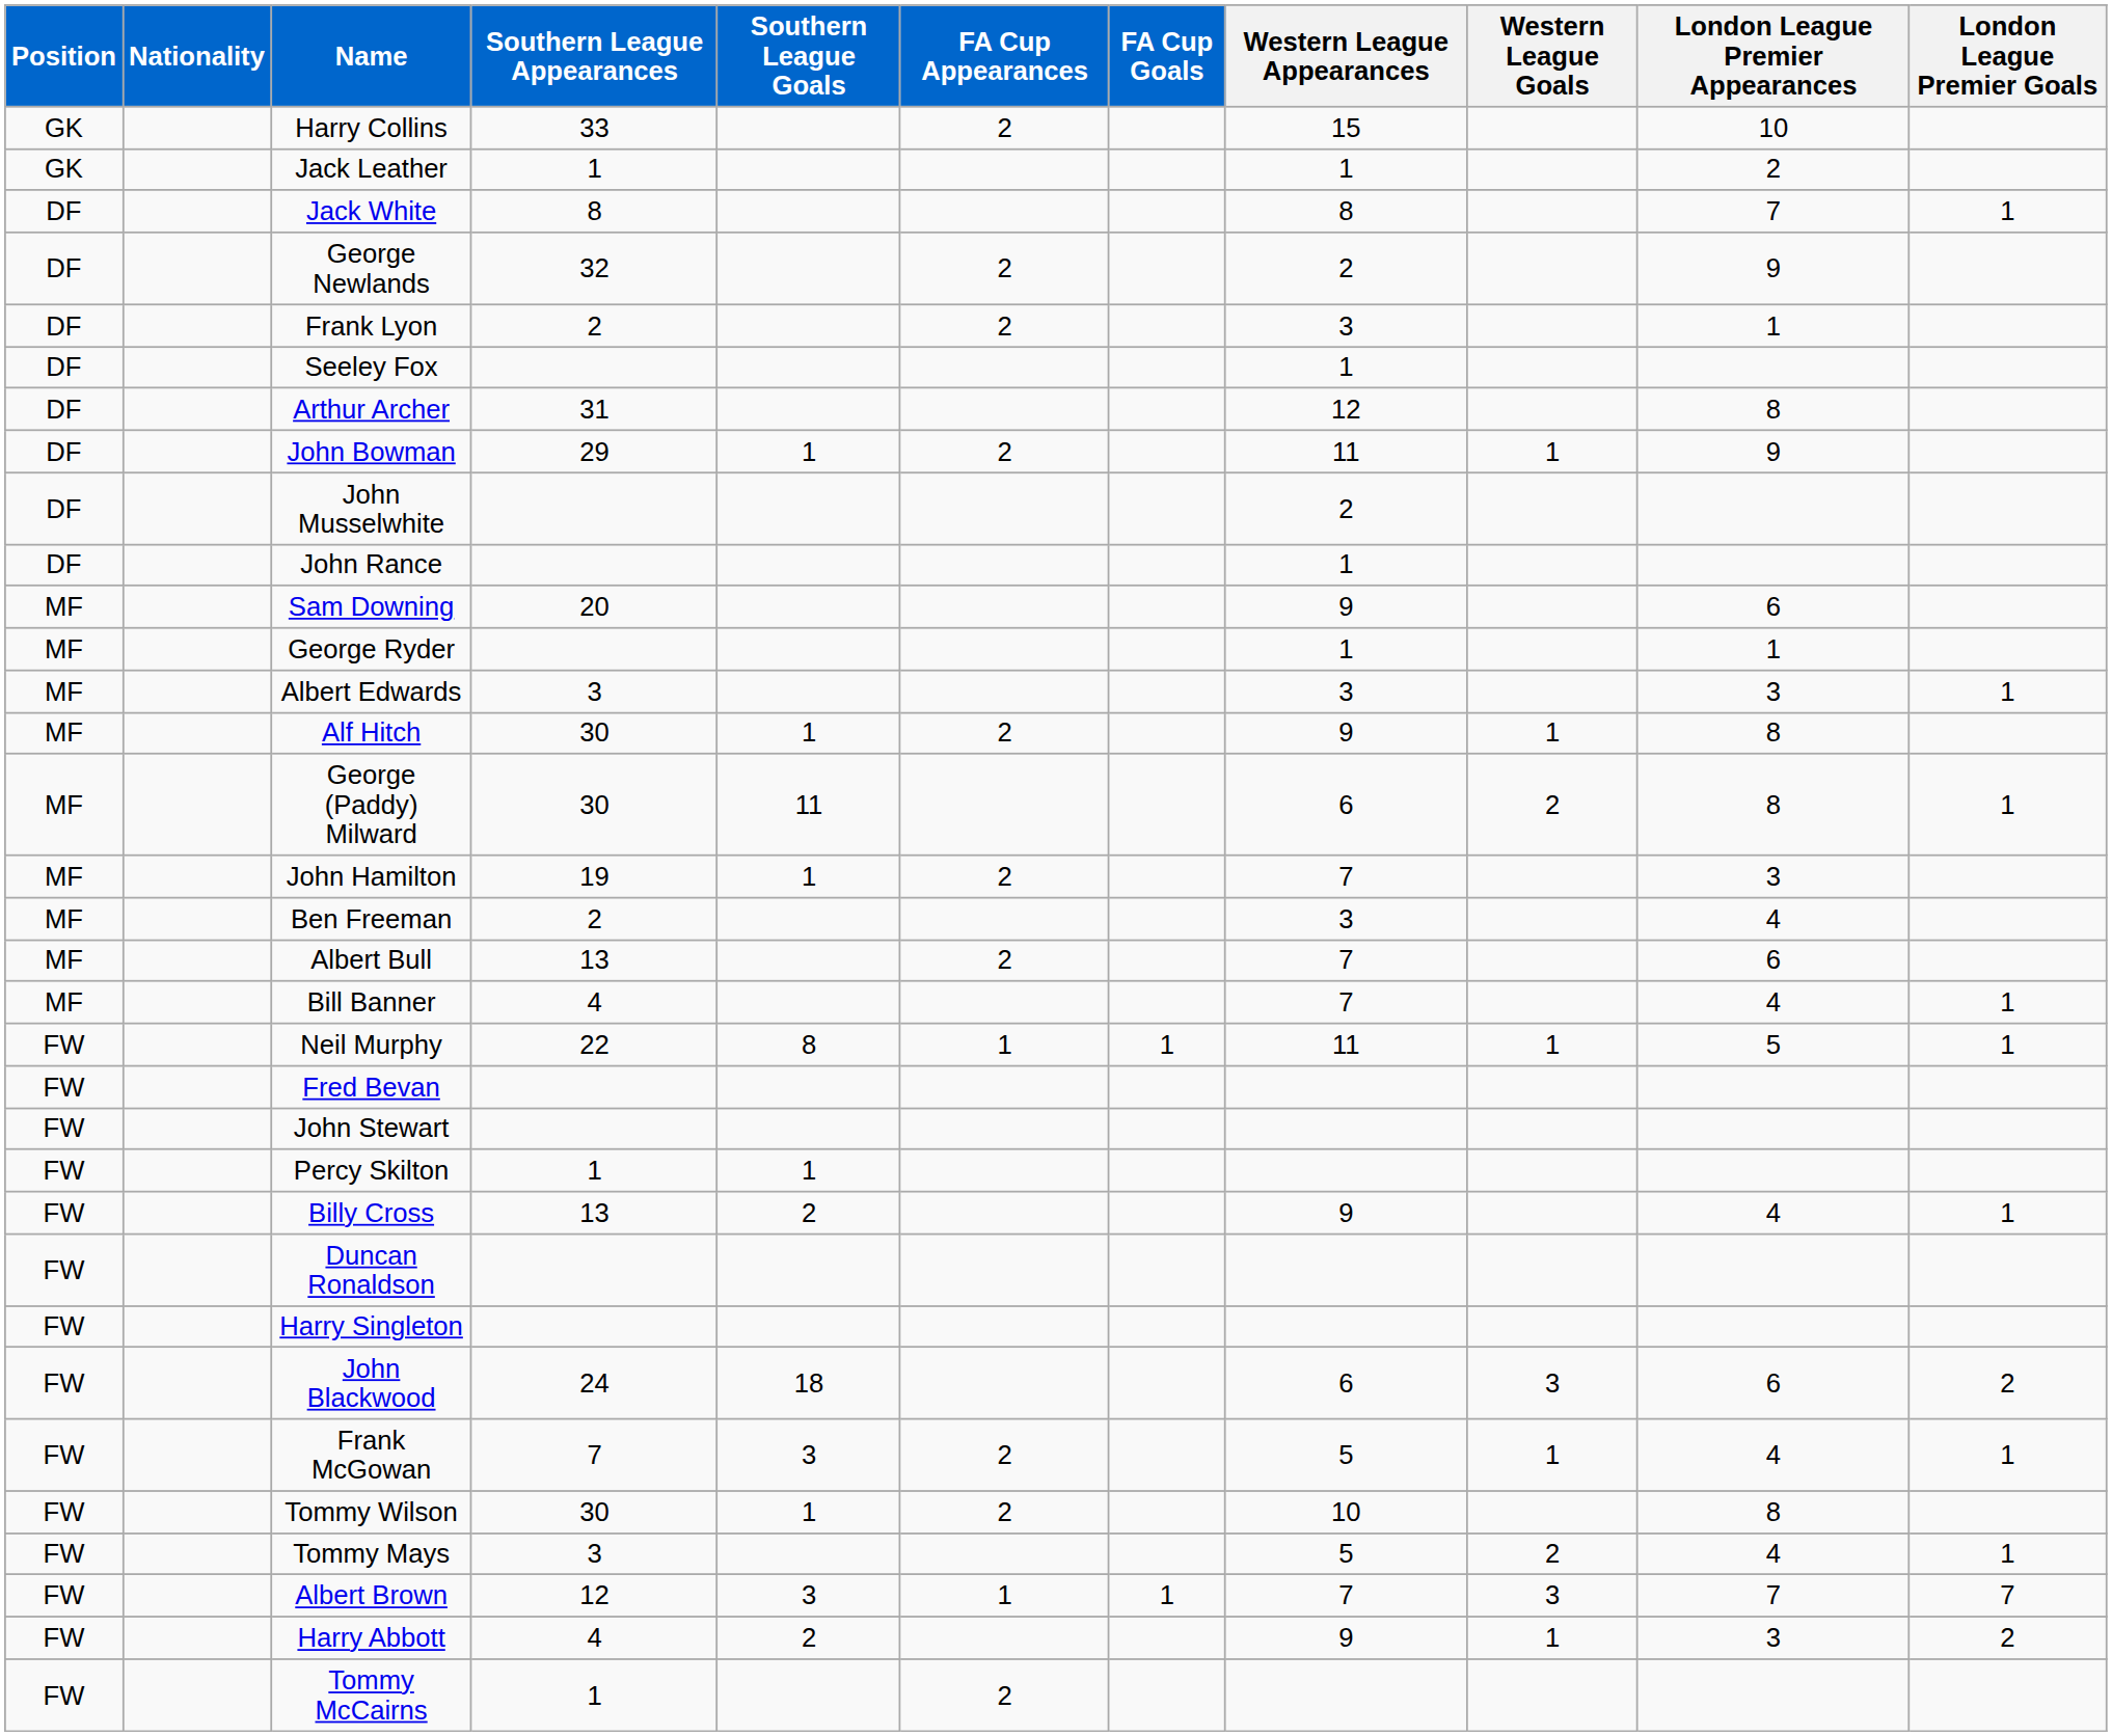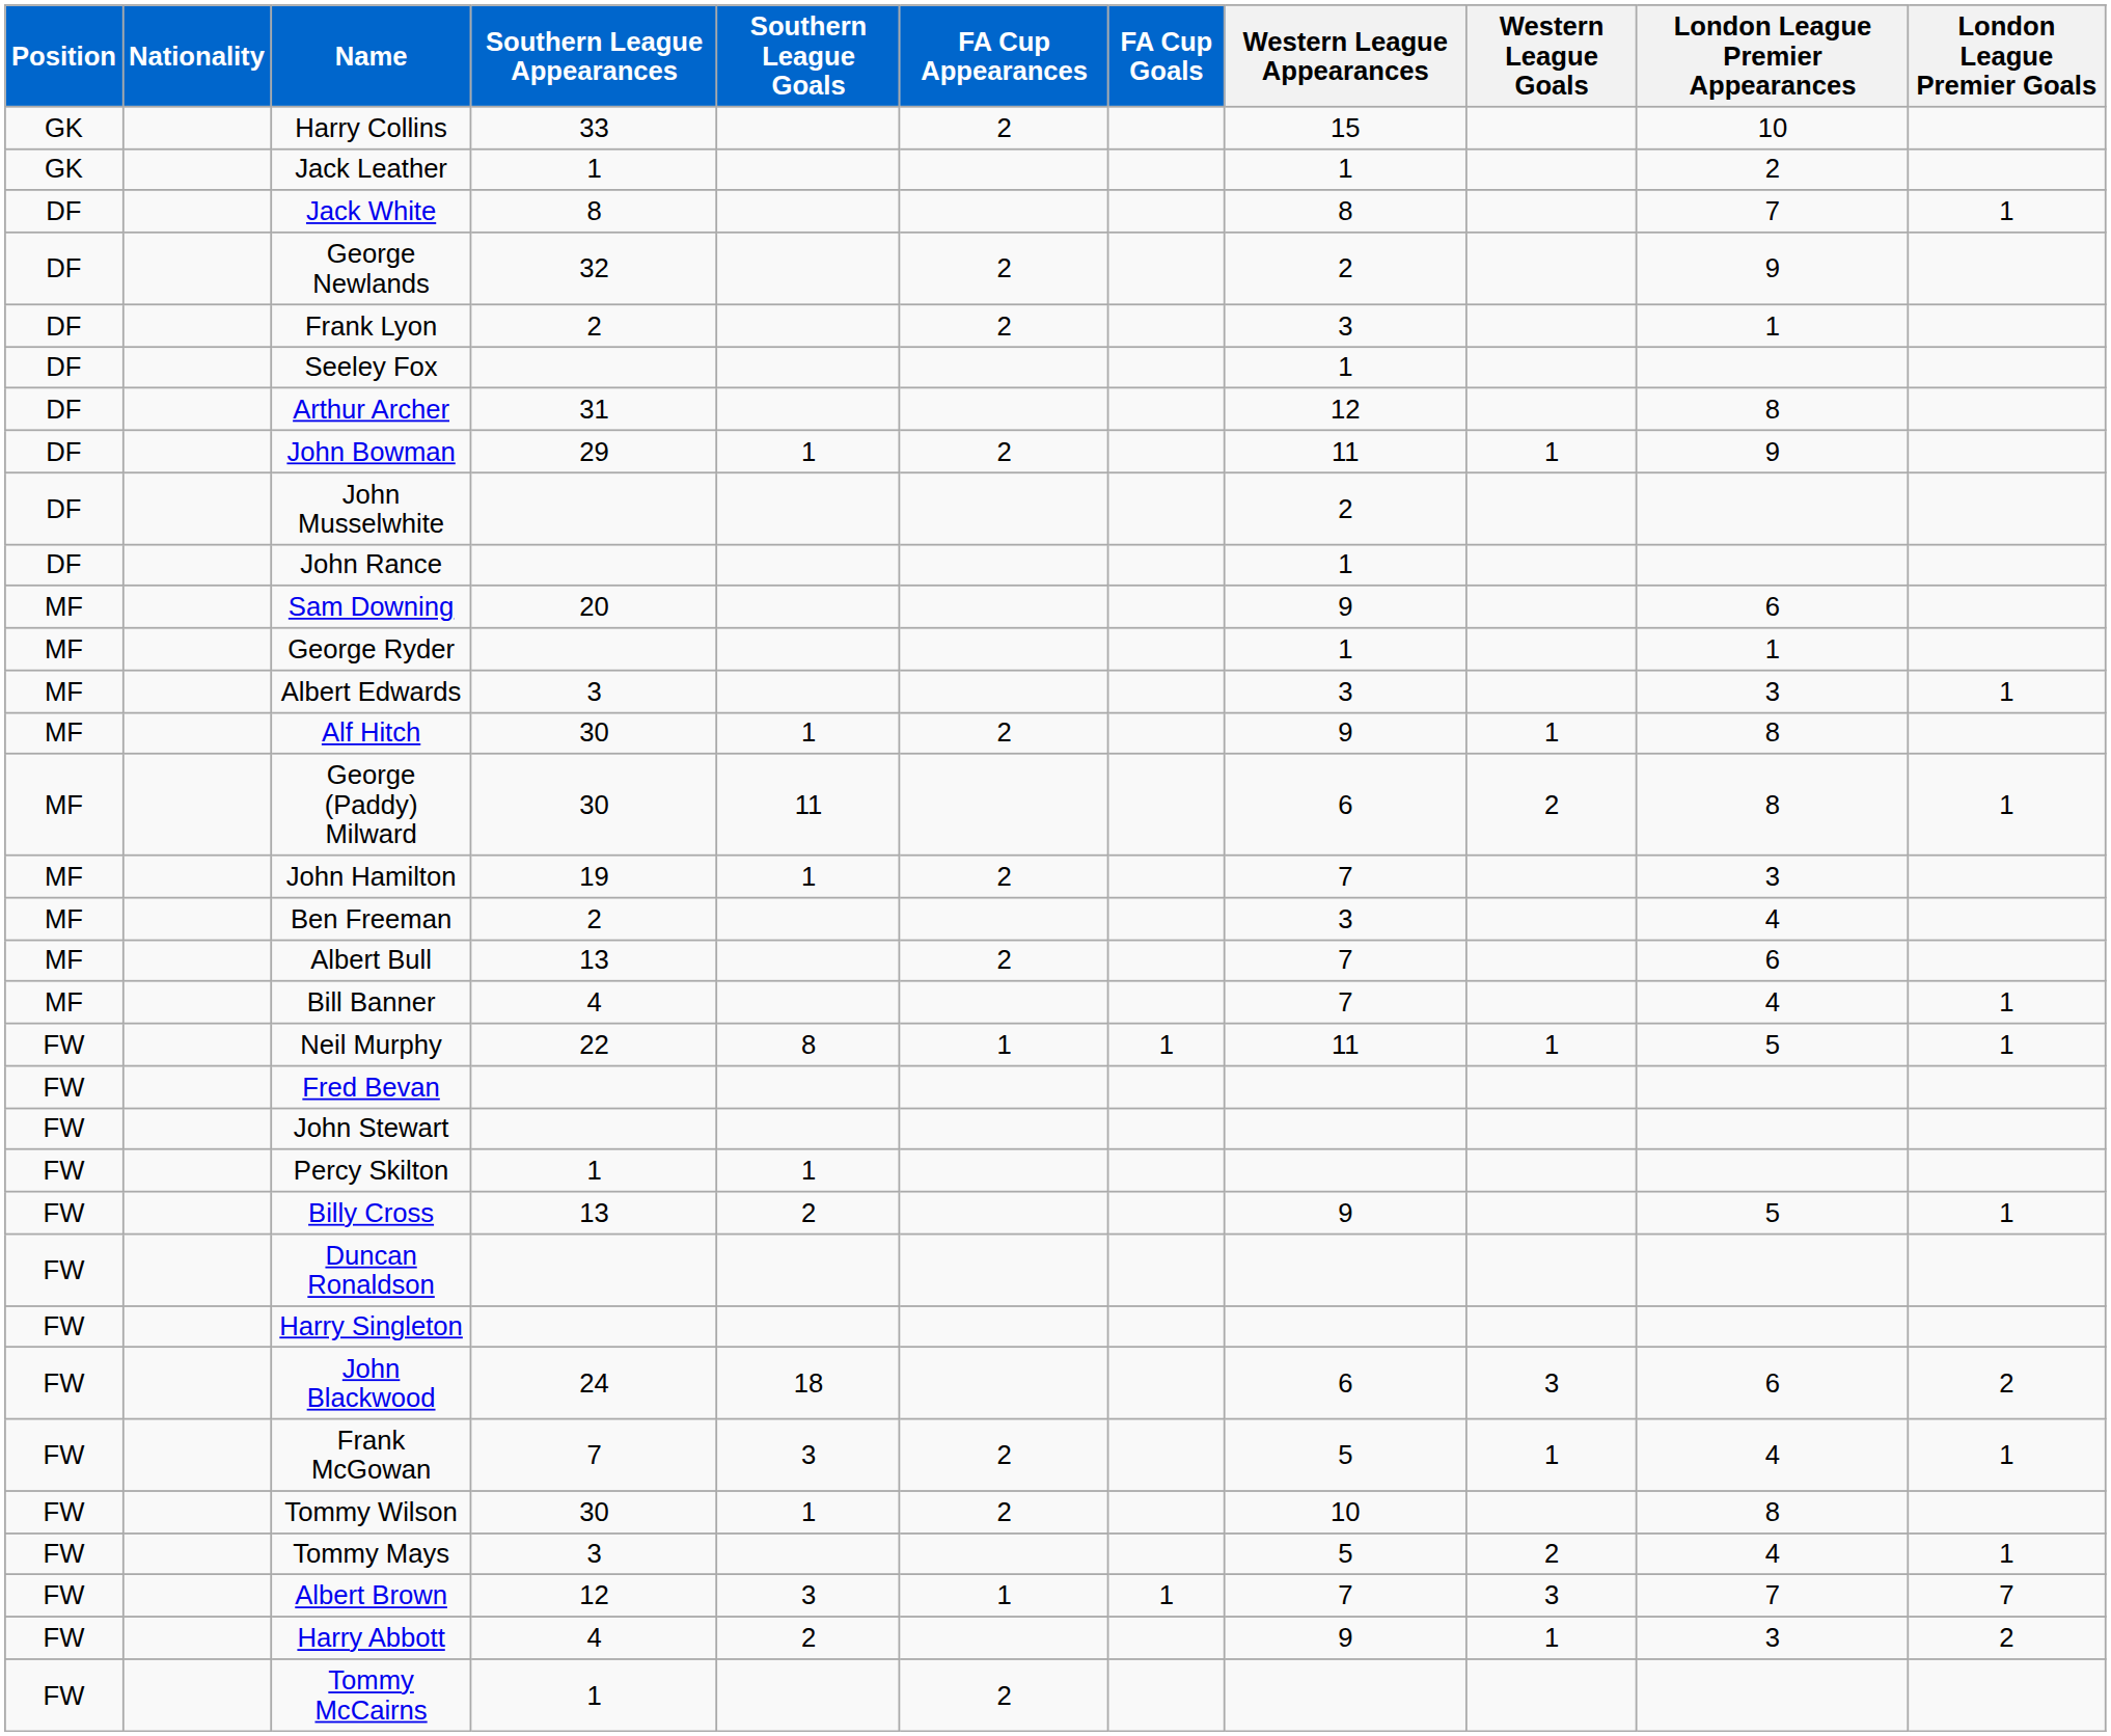Billy Cross | London League Premier Appearances: 4 -> 5
